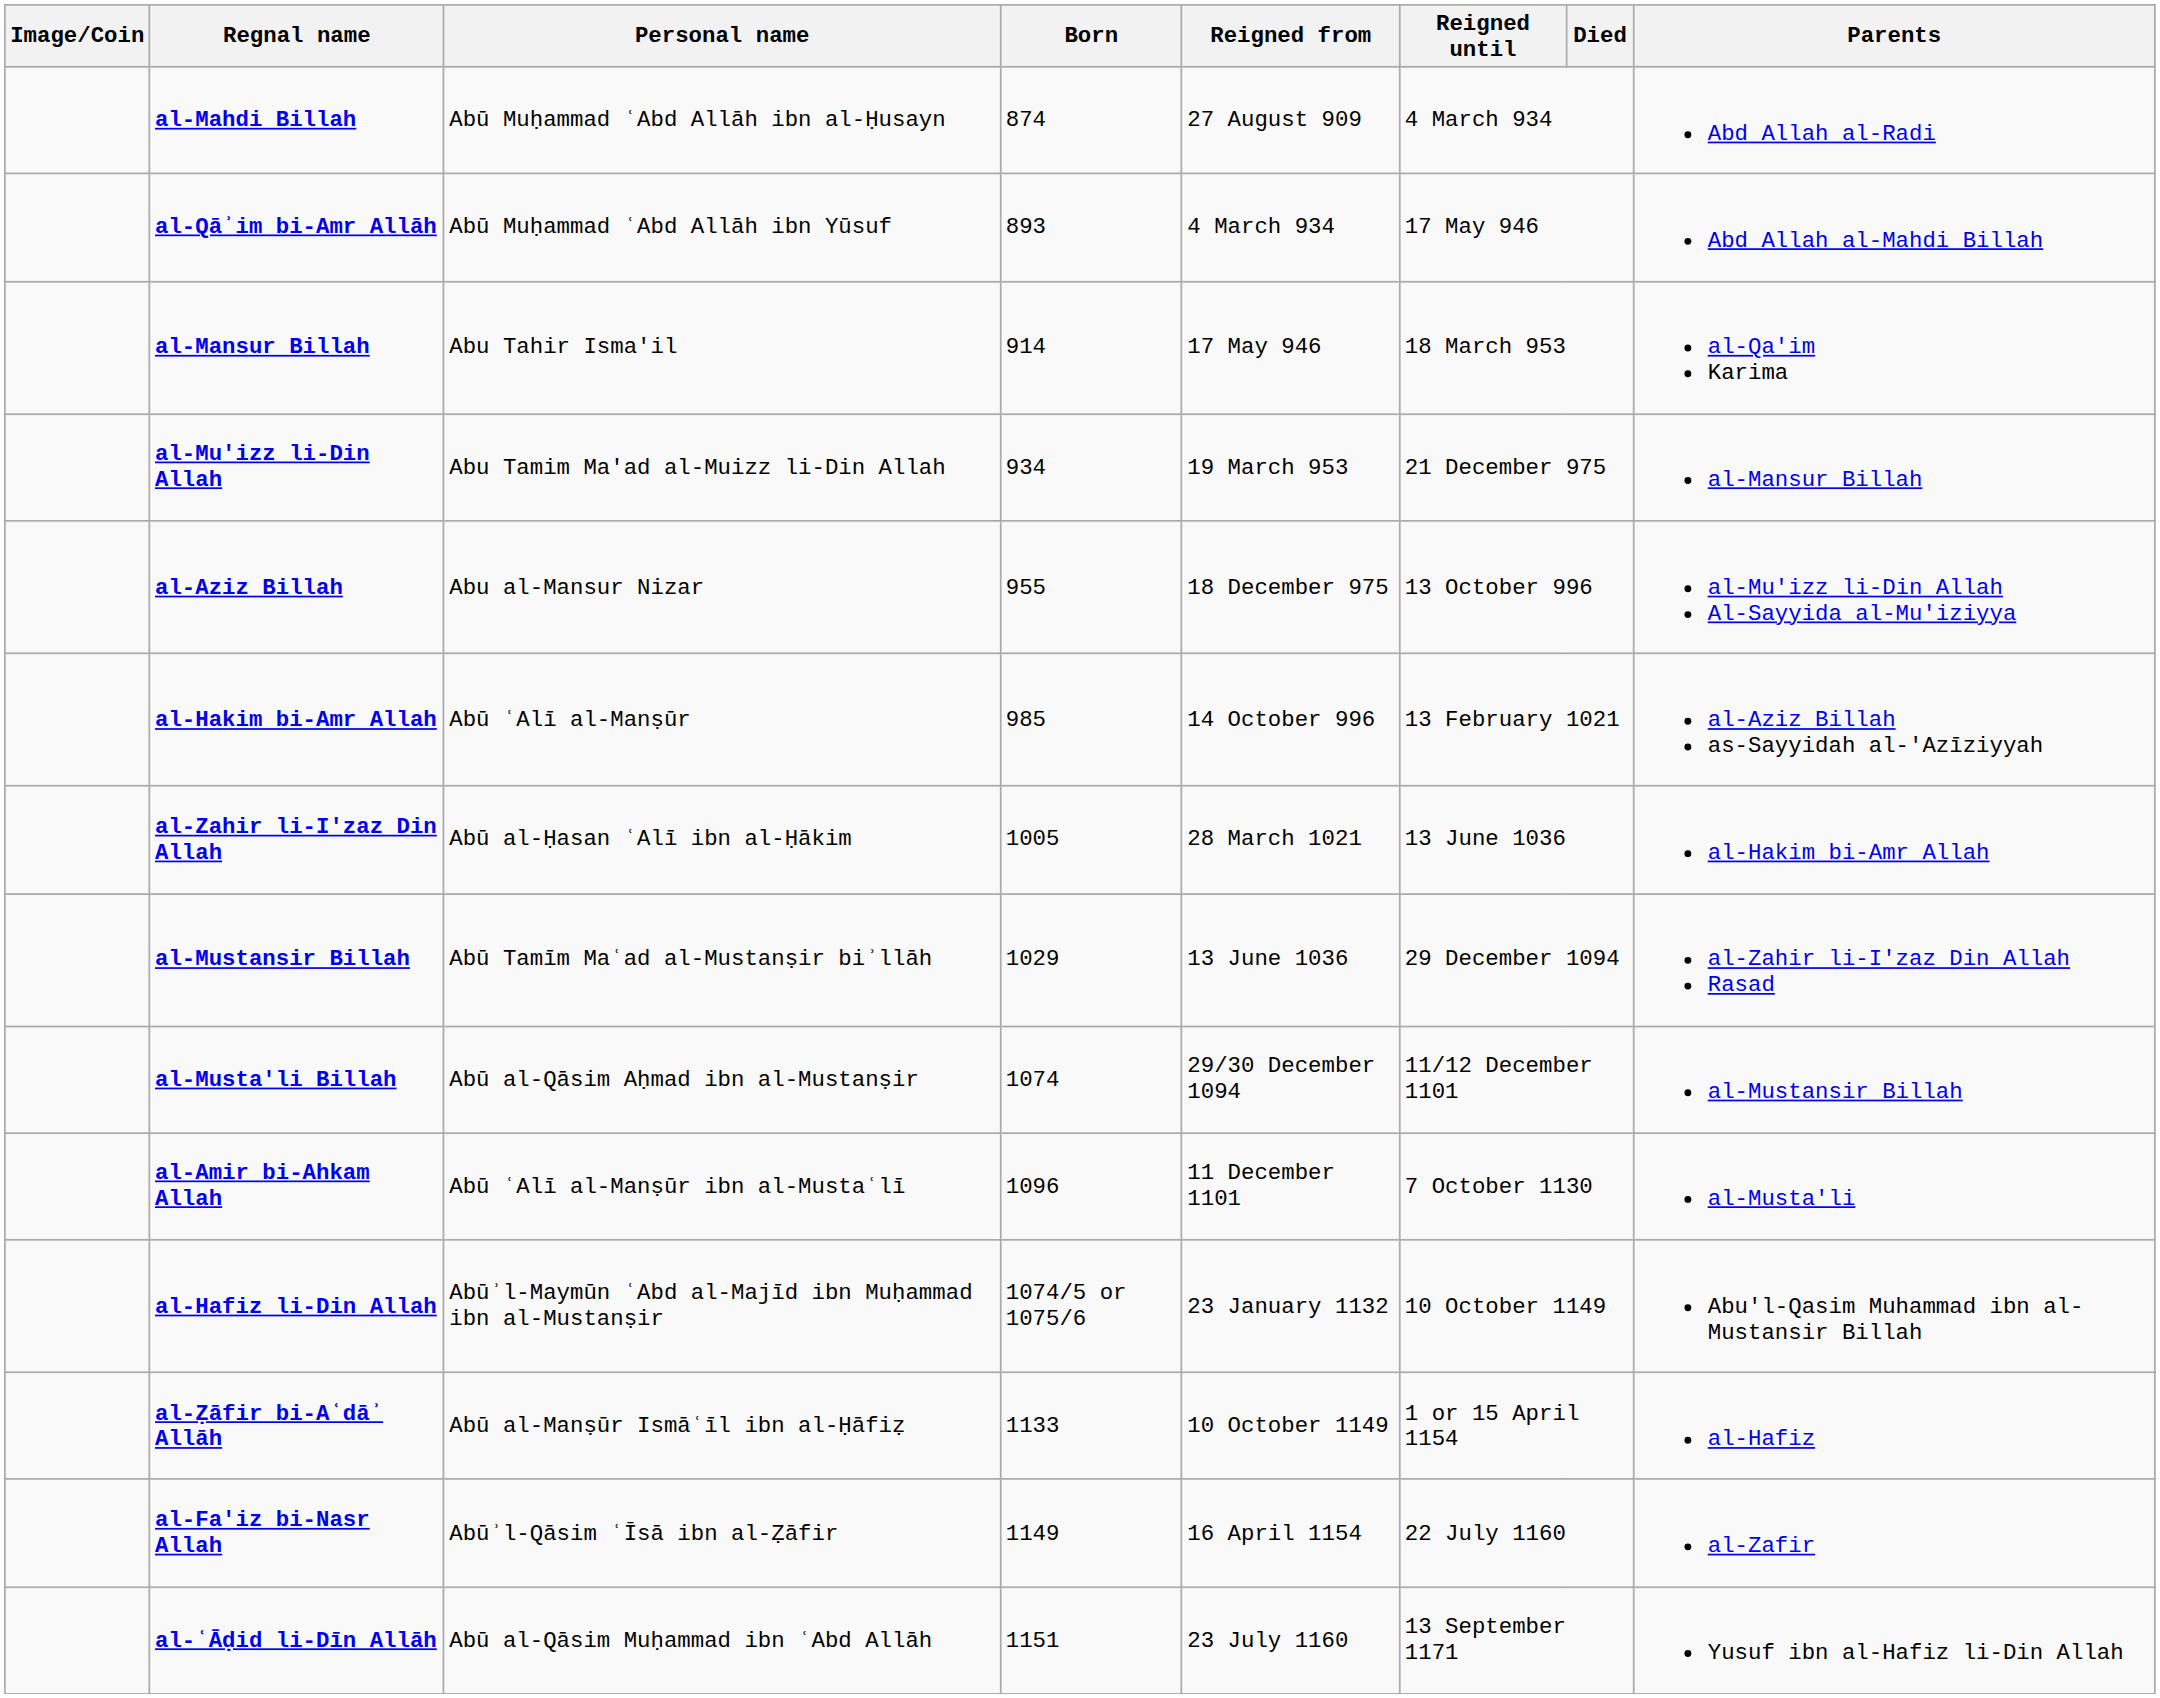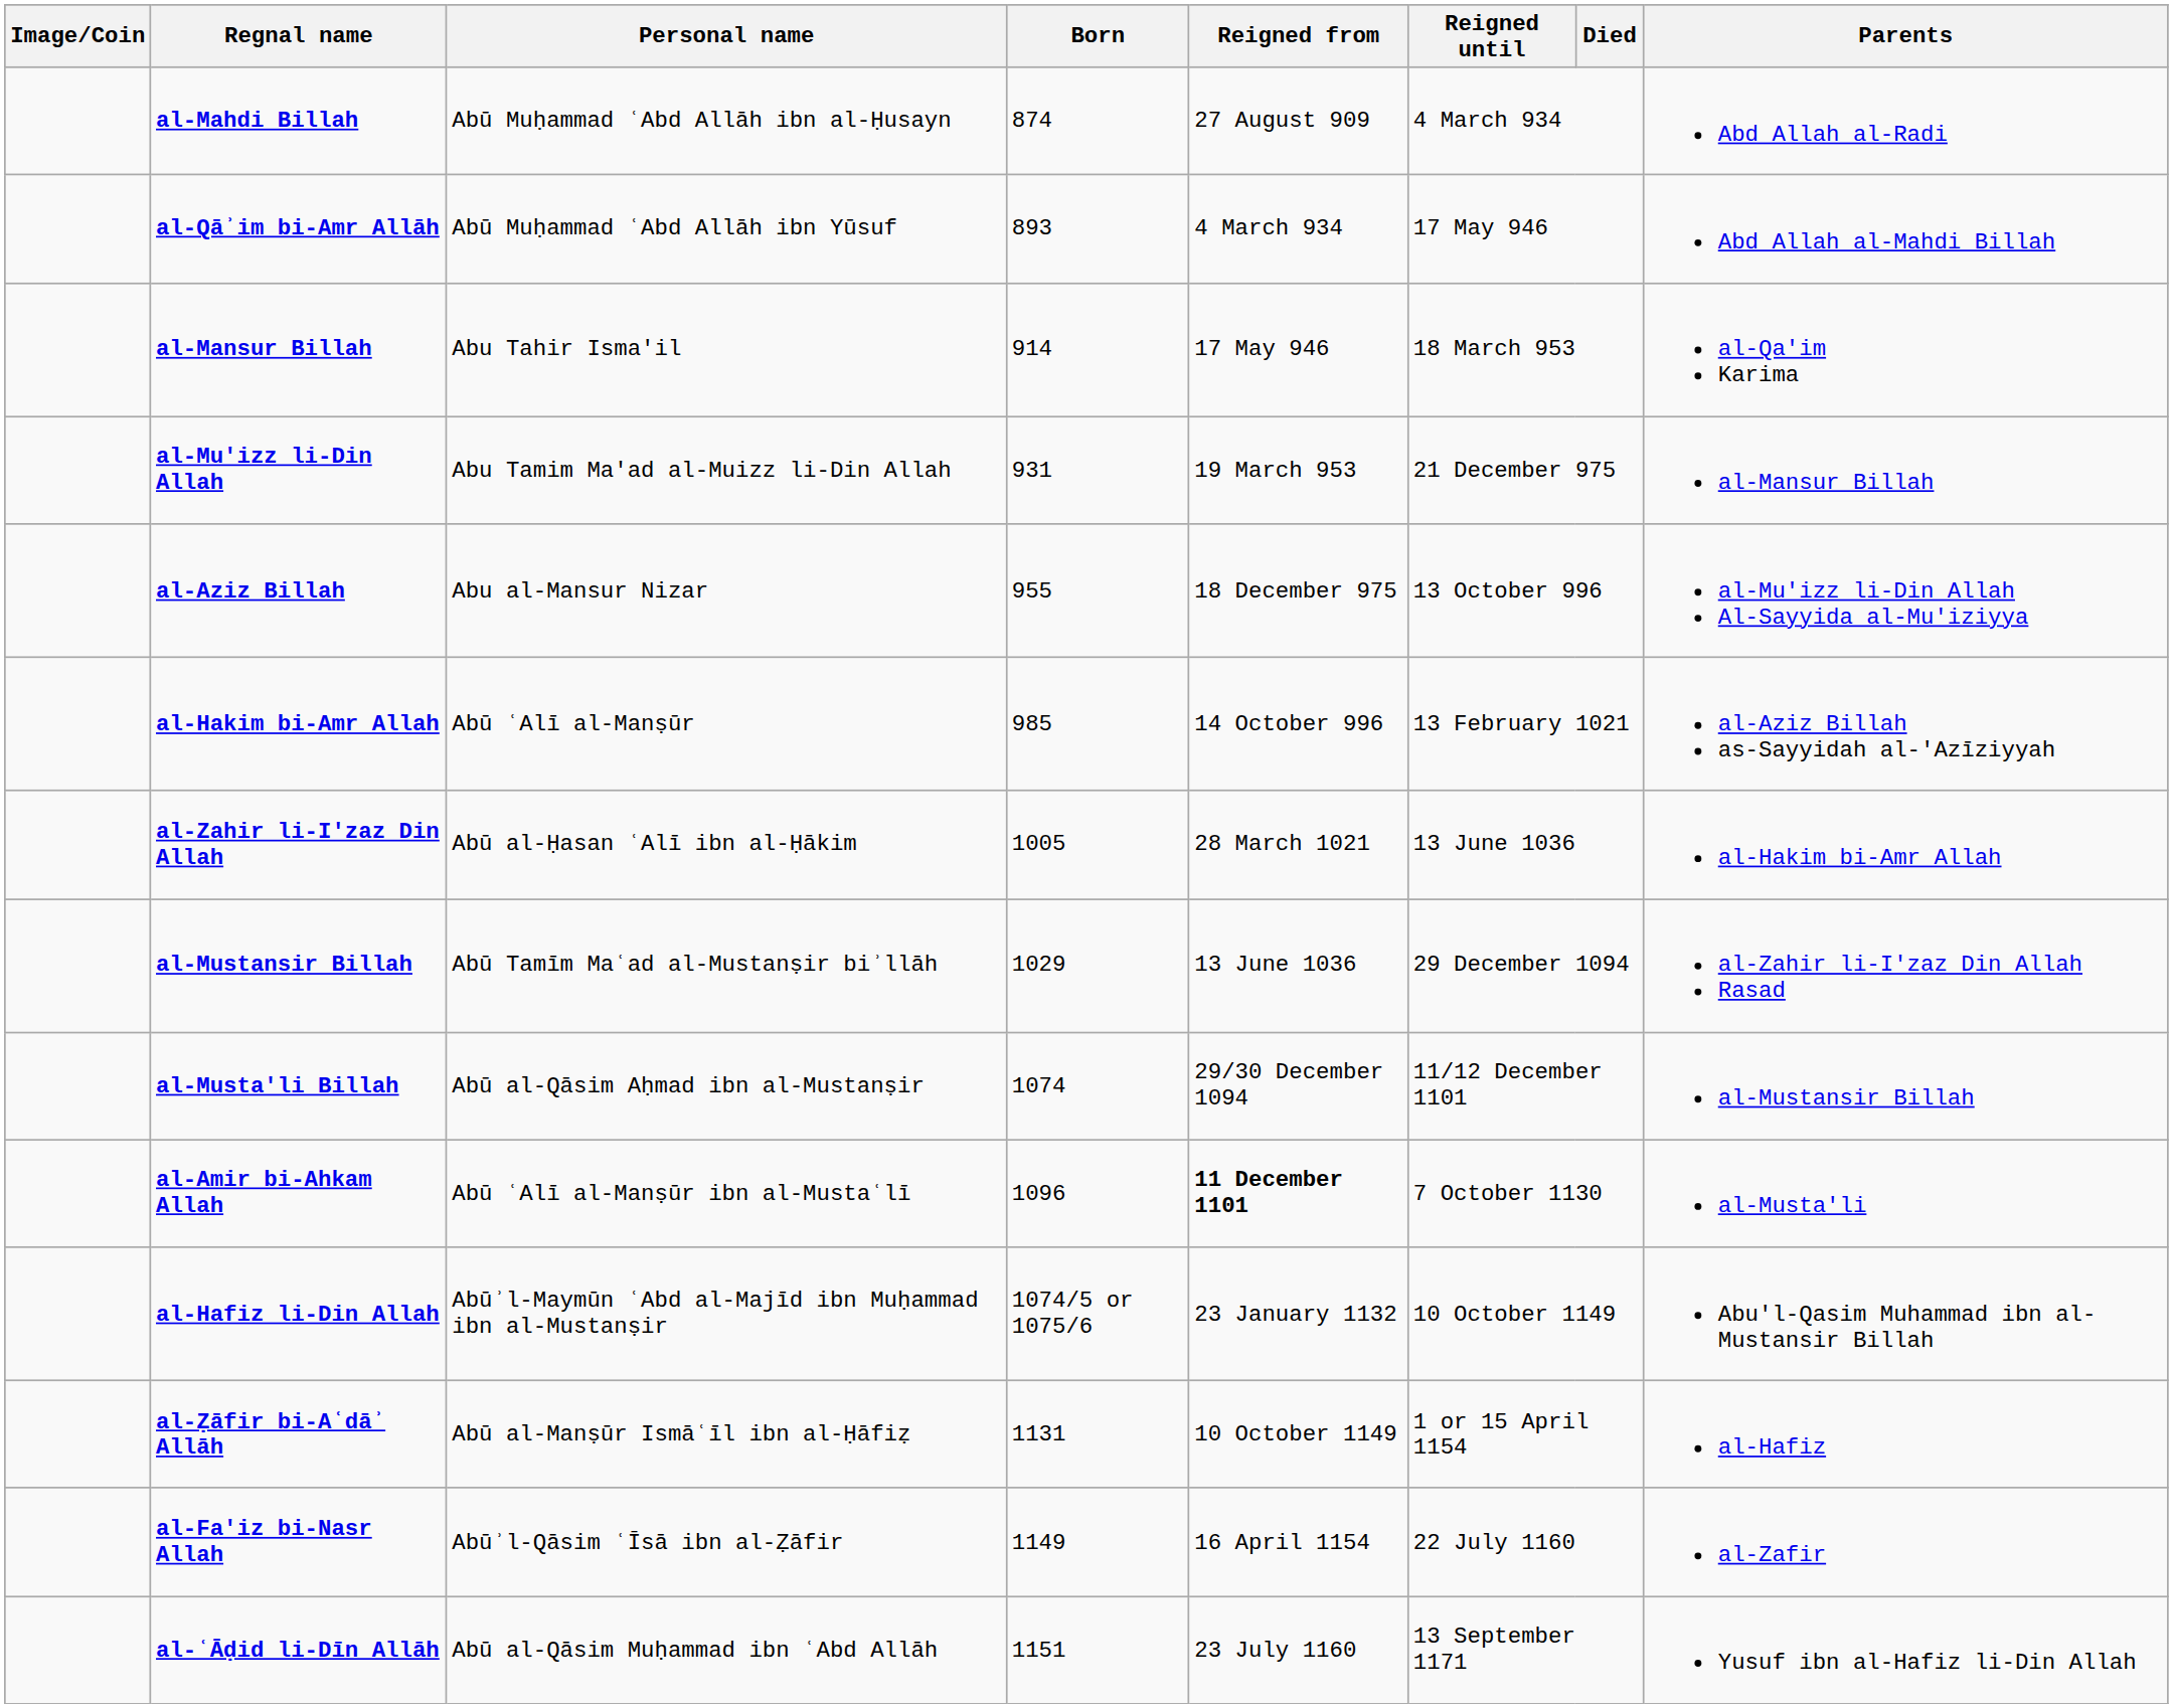al-Mu'izz li-Din Allah | Born: 934 -> 931
al-Amir bi-Ahkam Allah | Reigned from: normal -> bold
al-Ẓāfir bi-Aʿdāʾ Allāh | Born: 1133 -> 1131
